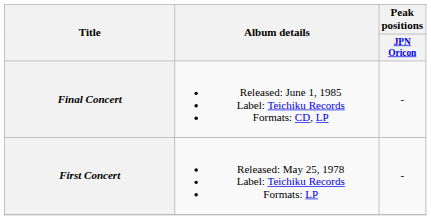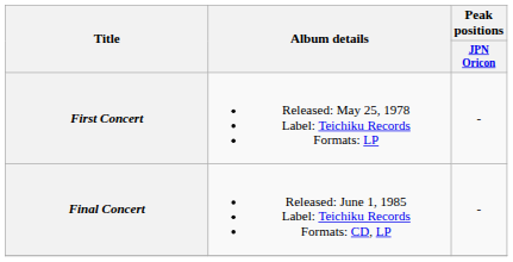rows swapped: First Concert <-> Final Concert
